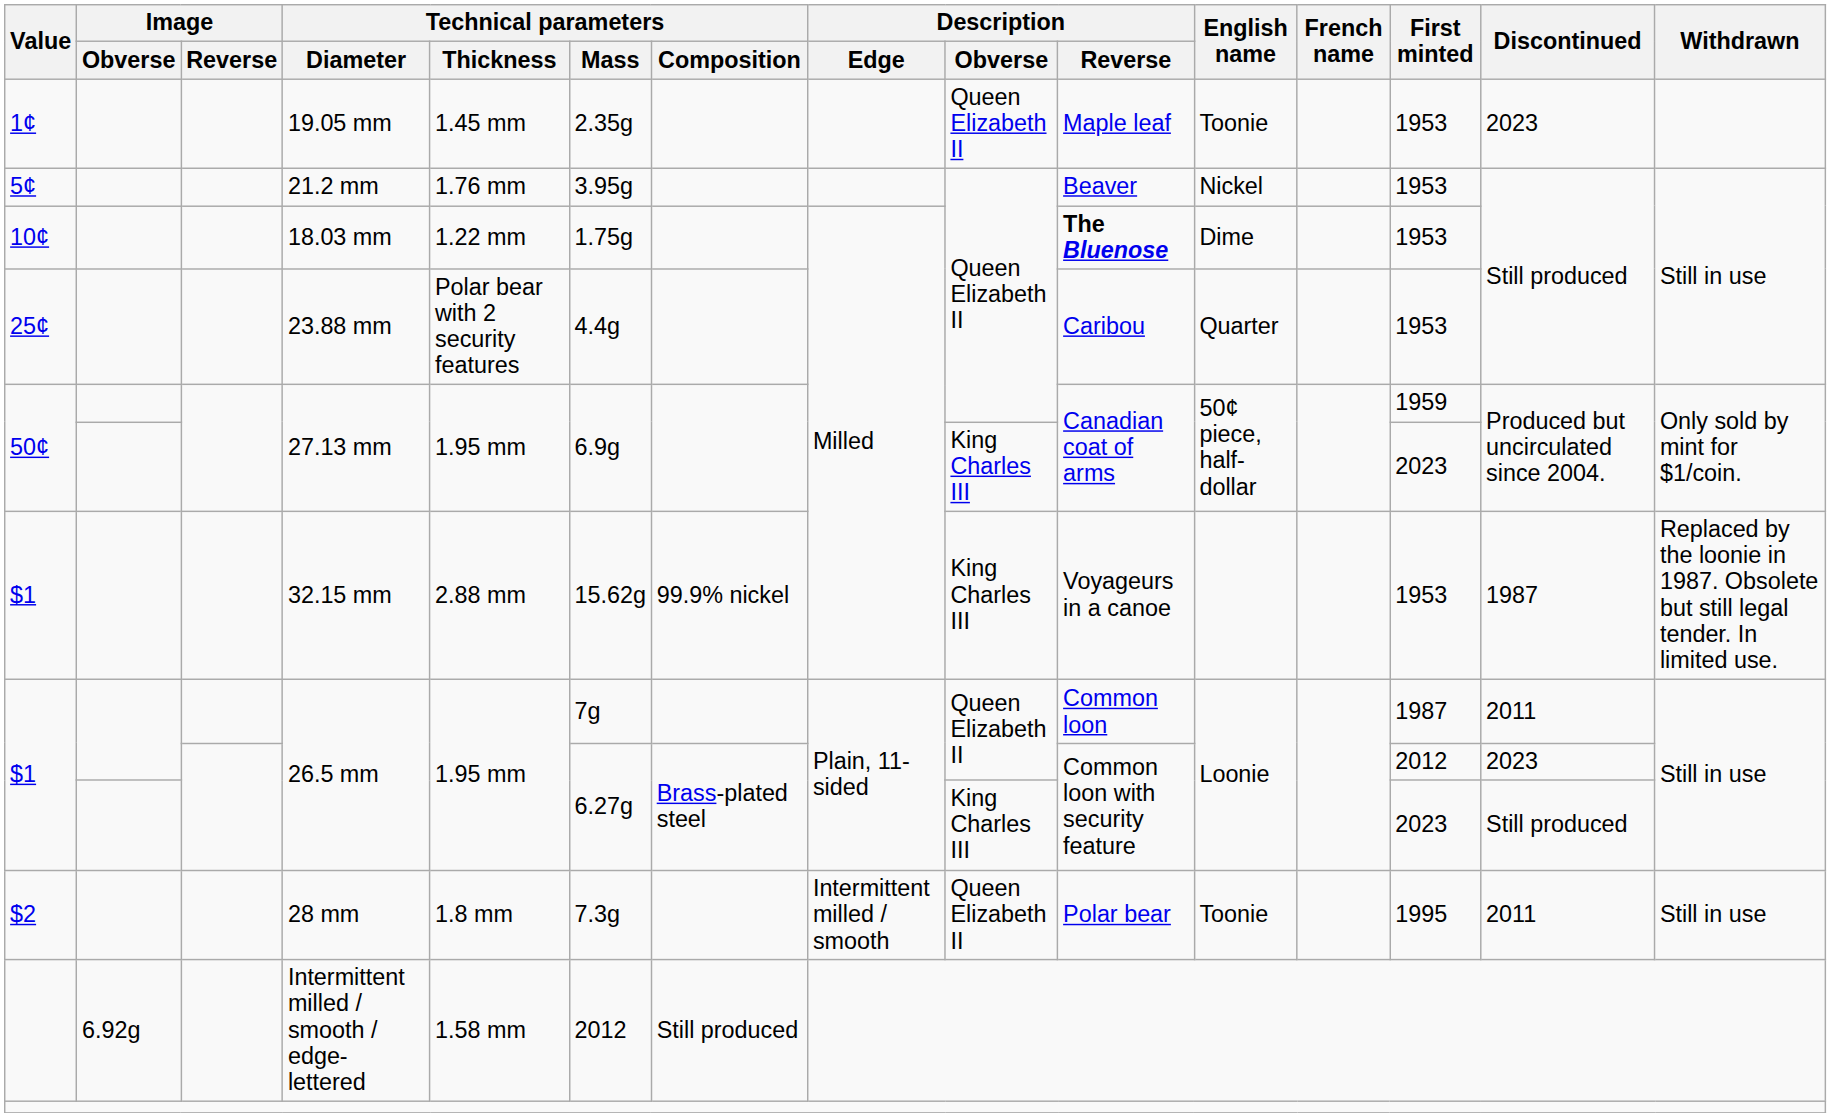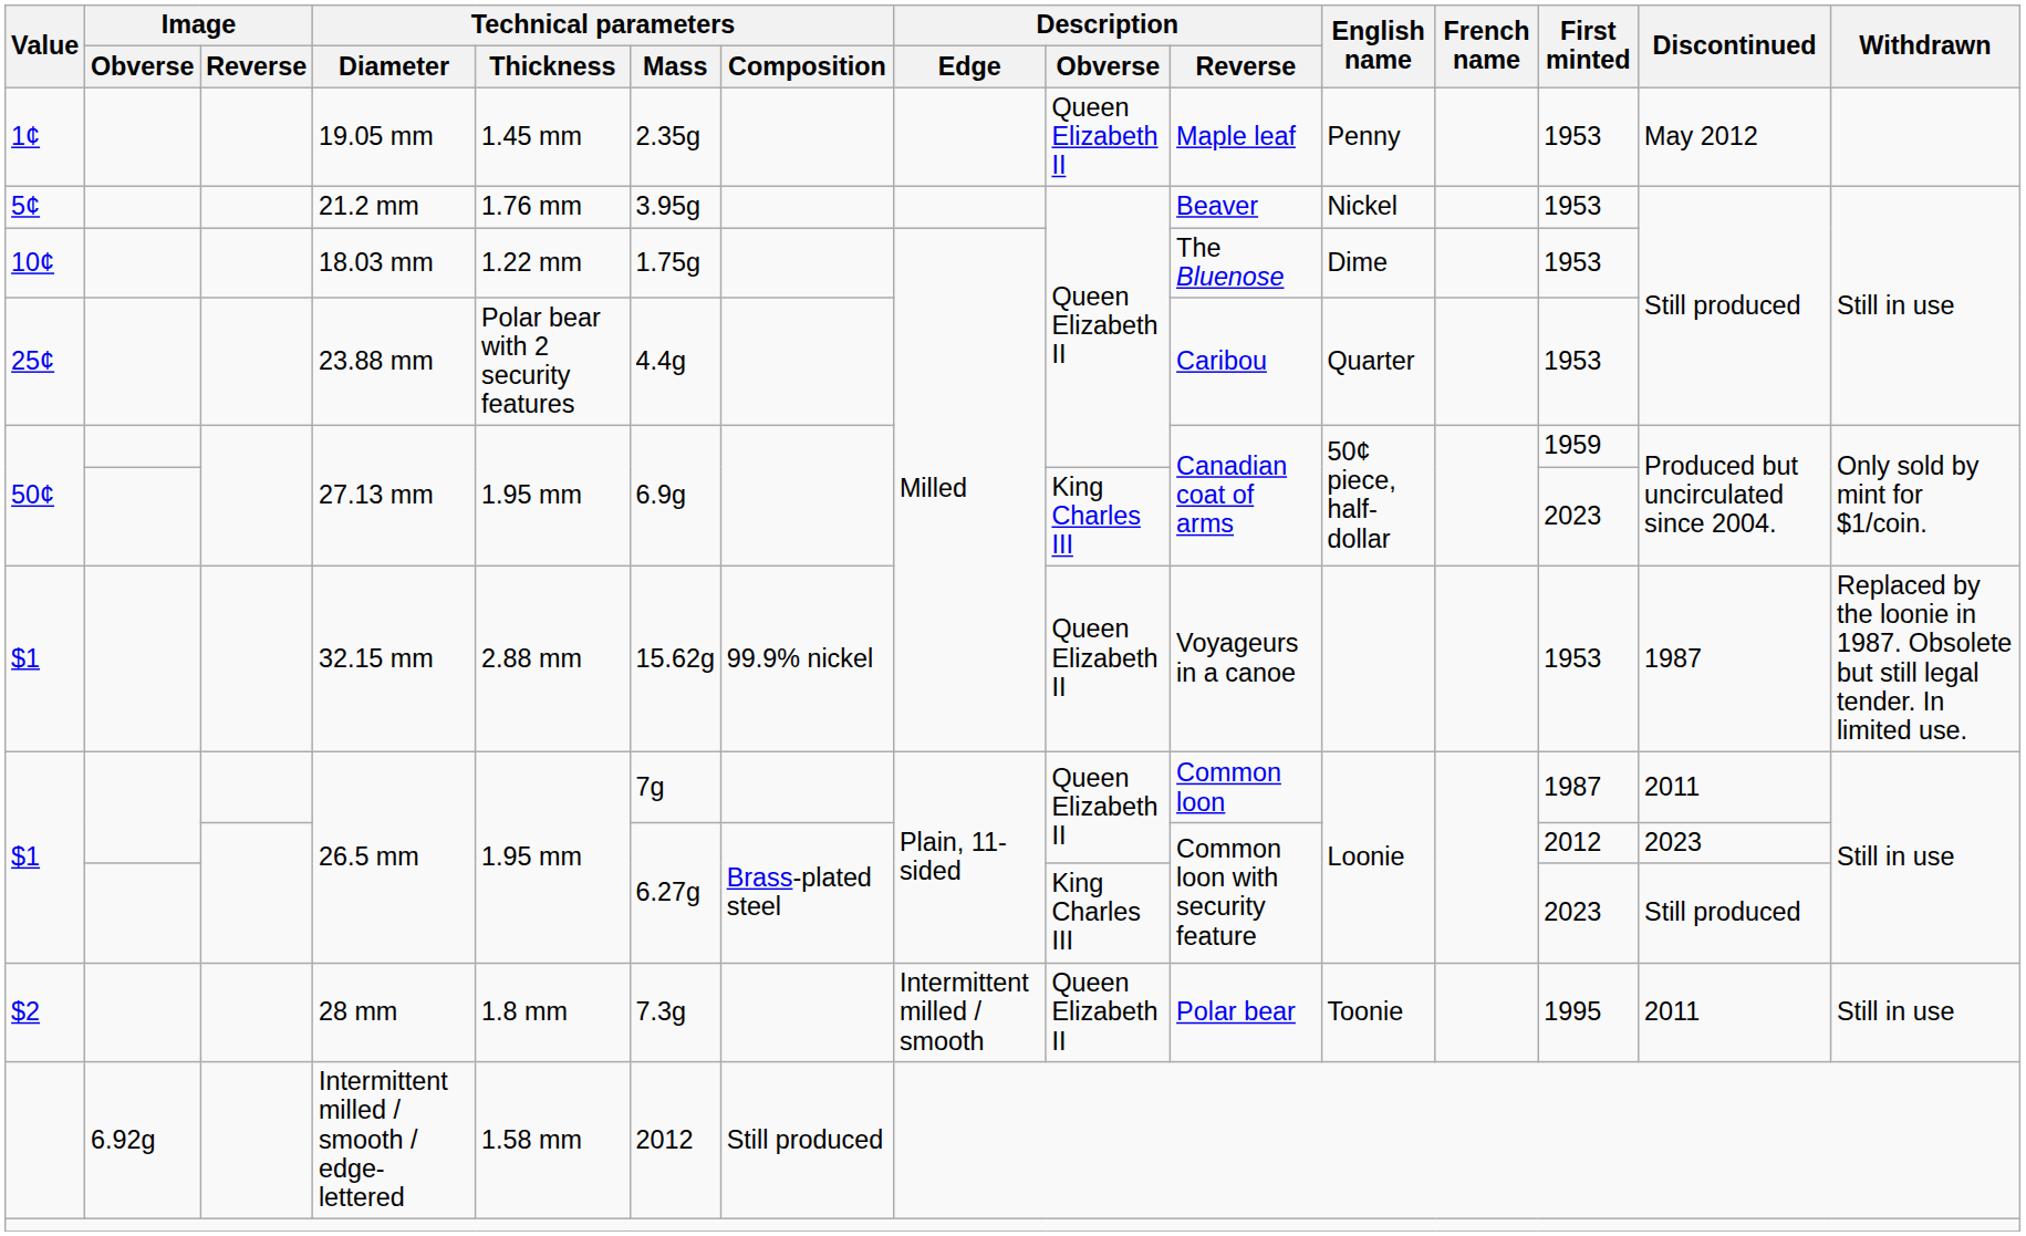19.05 mm | English name: Toonie -> Penny
19.05 mm | Discontinued: 2023 -> May 2012
18.03 mm | Description / Reverse: bold -> normal
32.15 mm | Description / Obverse: King Charles III -> Queen Elizabeth II
